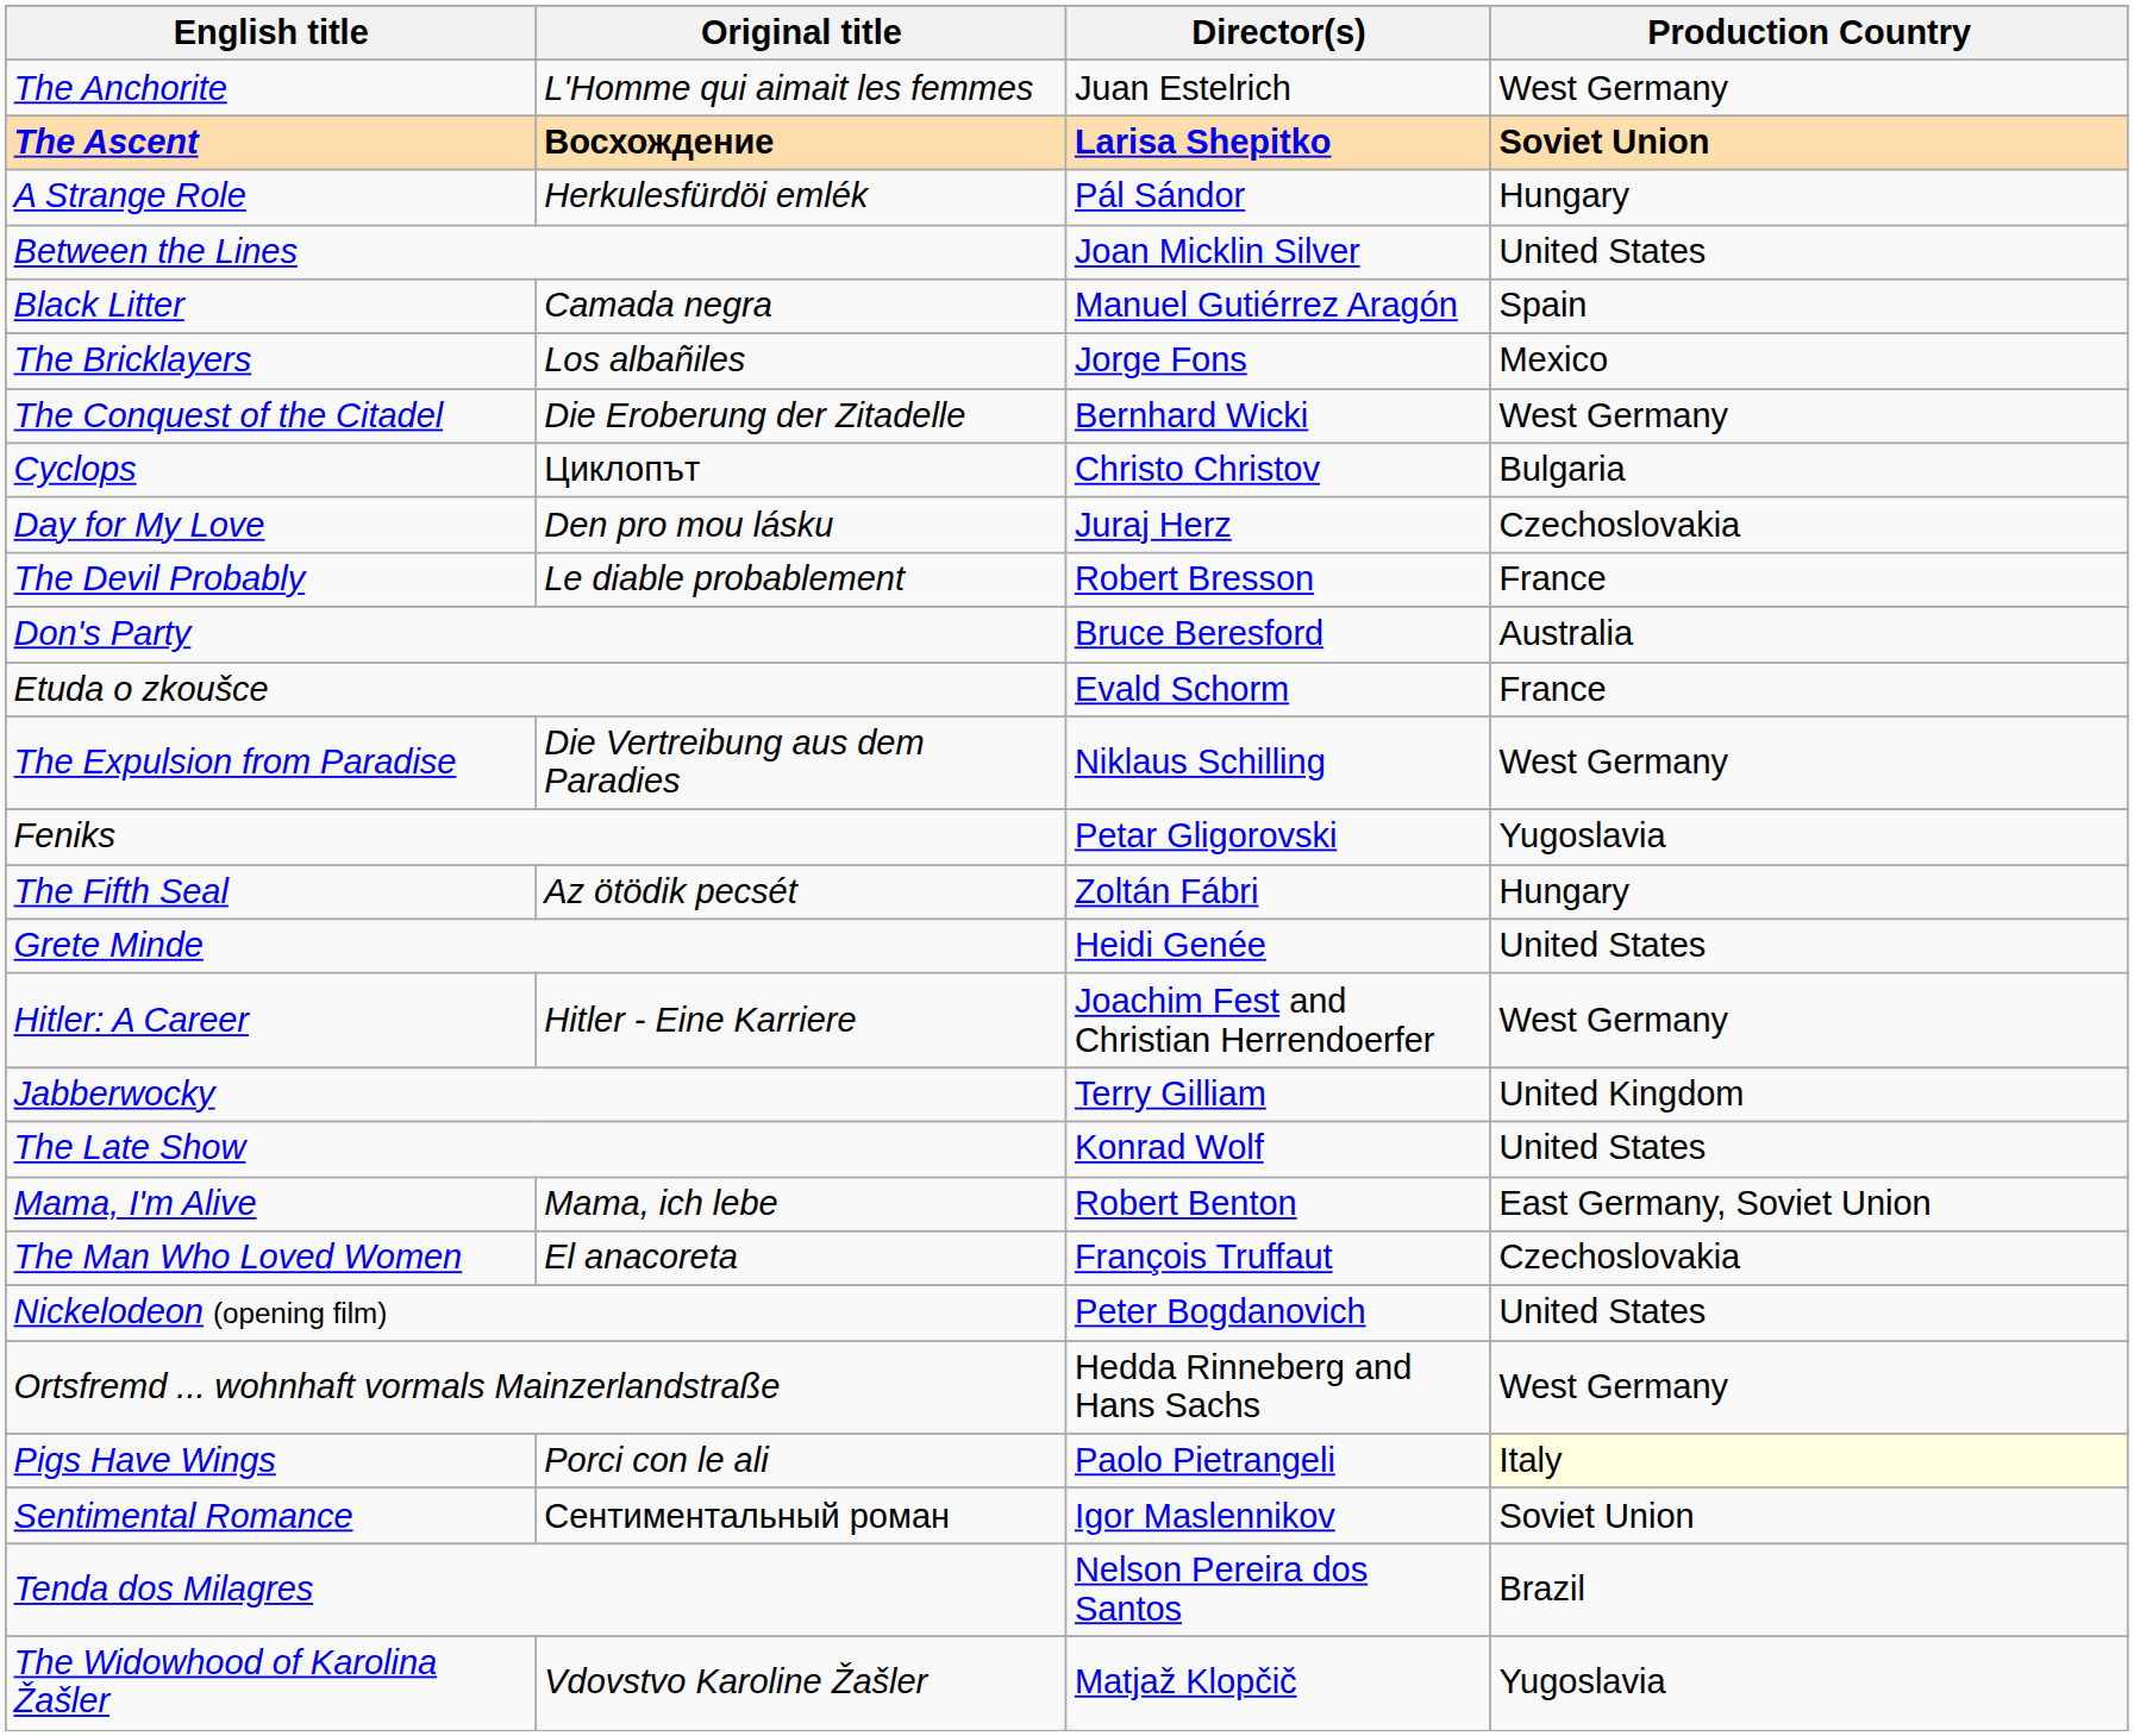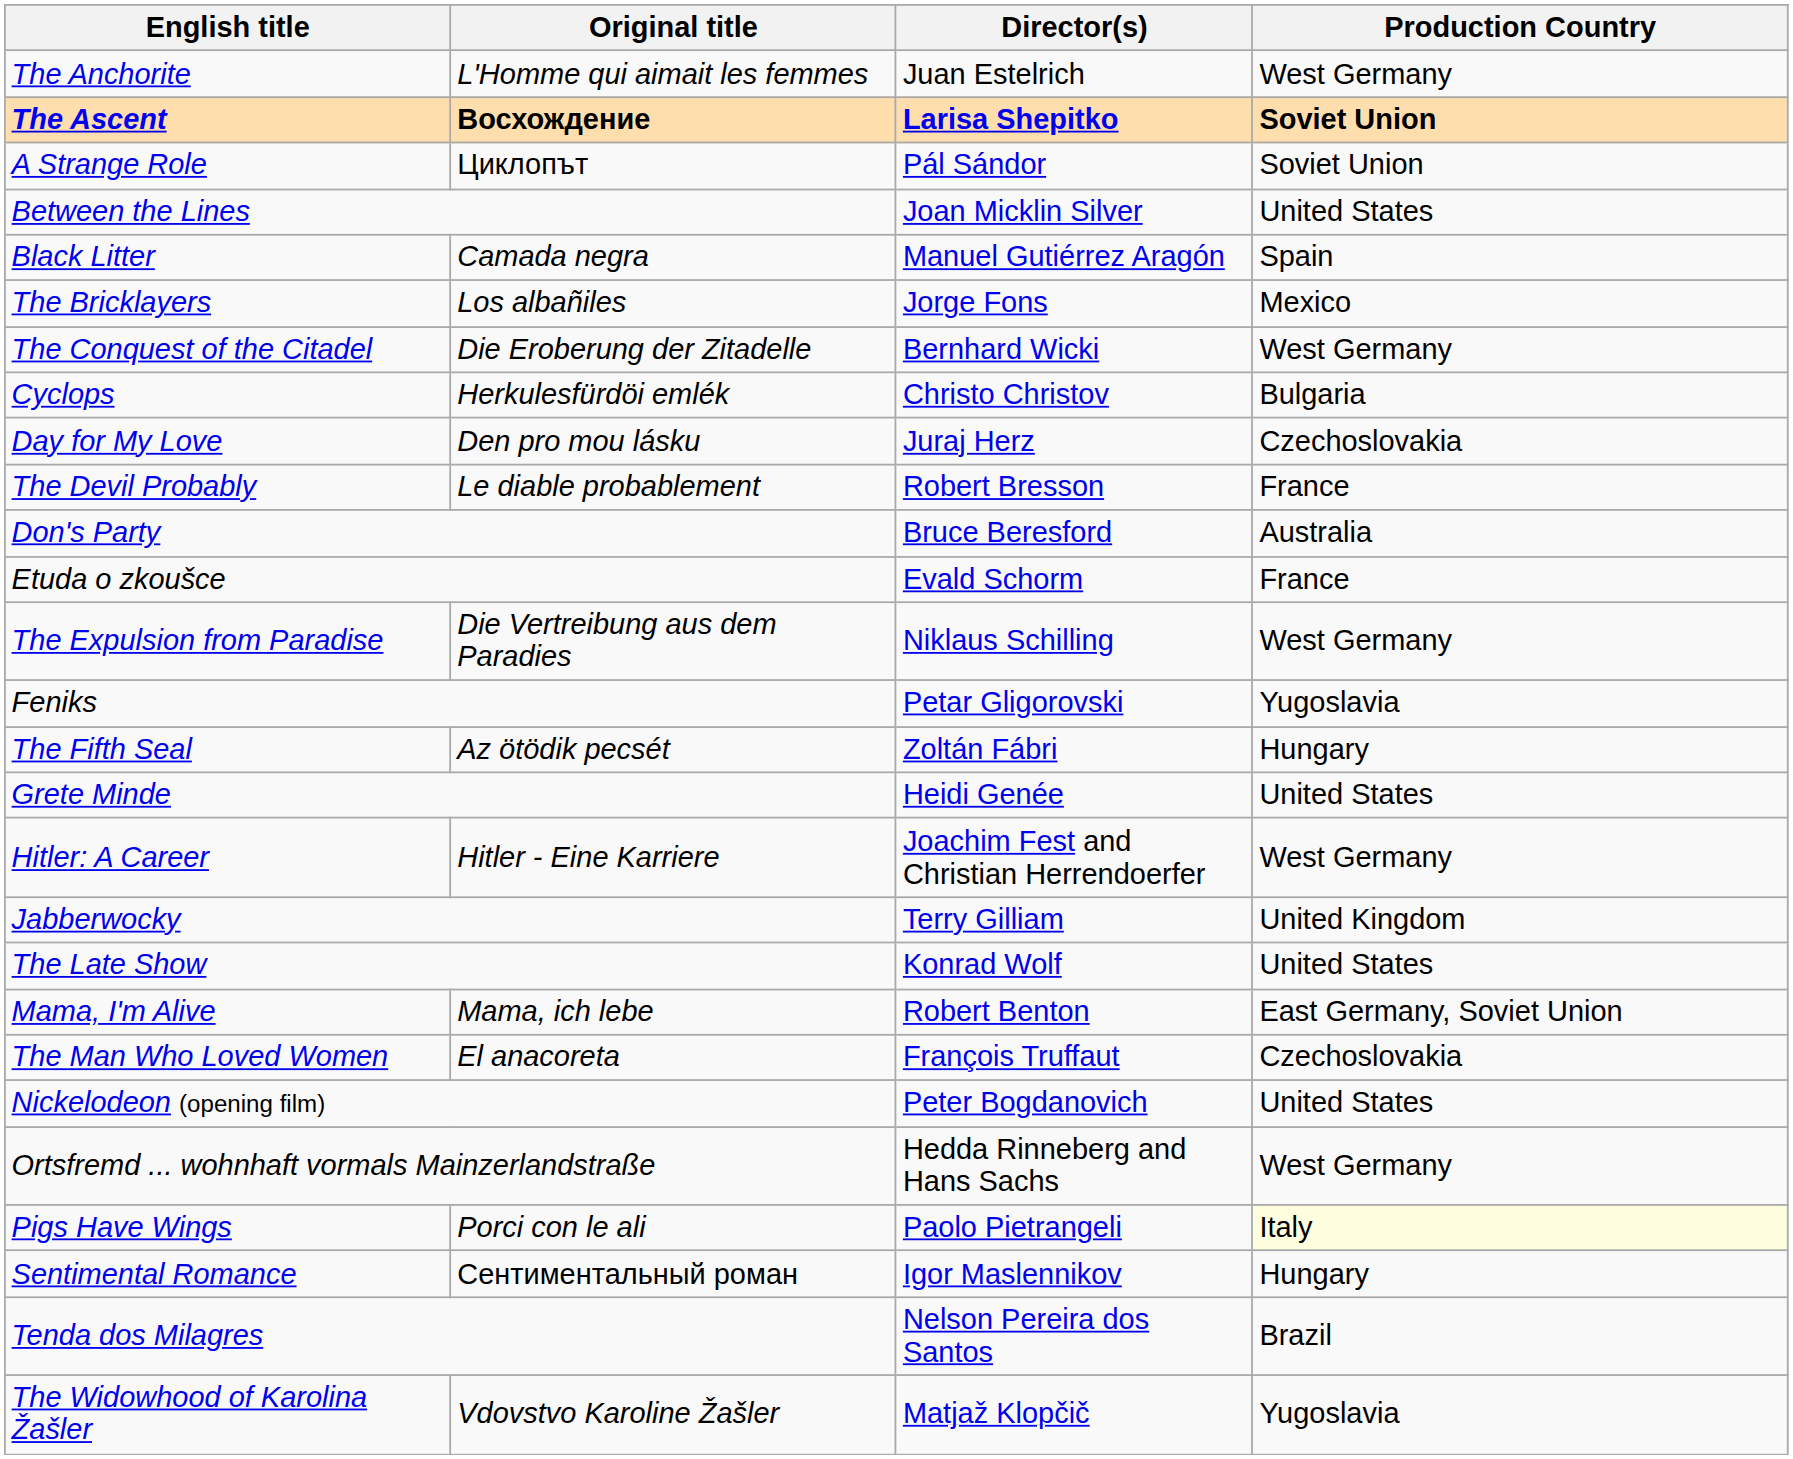A Strange Role | Original title: Herkulesfürdöi emlék -> Циклопът
A Strange Role | Production Country: Hungary -> Soviet Union
Cyclops | Original title: Циклопът -> Herkulesfürdöi emlék
Sentimental Romance | Production Country: Soviet Union -> Hungary
